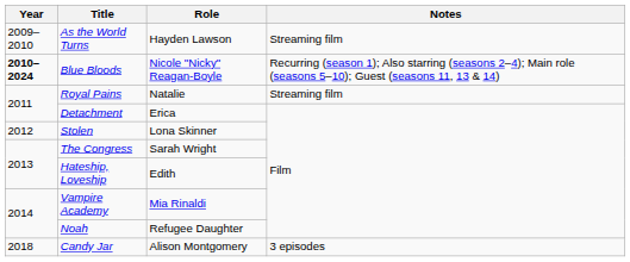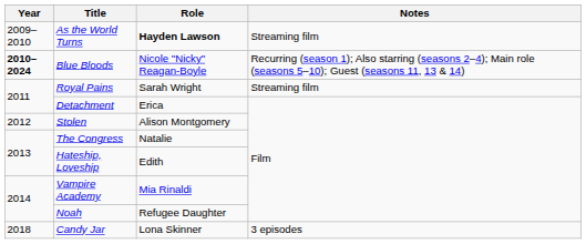As the World Turns | Role: normal -> bold
Royal Pains | Role: Natalie -> Sarah Wright
Stolen | Role: Lona Skinner -> Alison Montgomery
The Congress | Role: Sarah Wright -> Natalie
Candy Jar | Role: Alison Montgomery -> Lona Skinner
